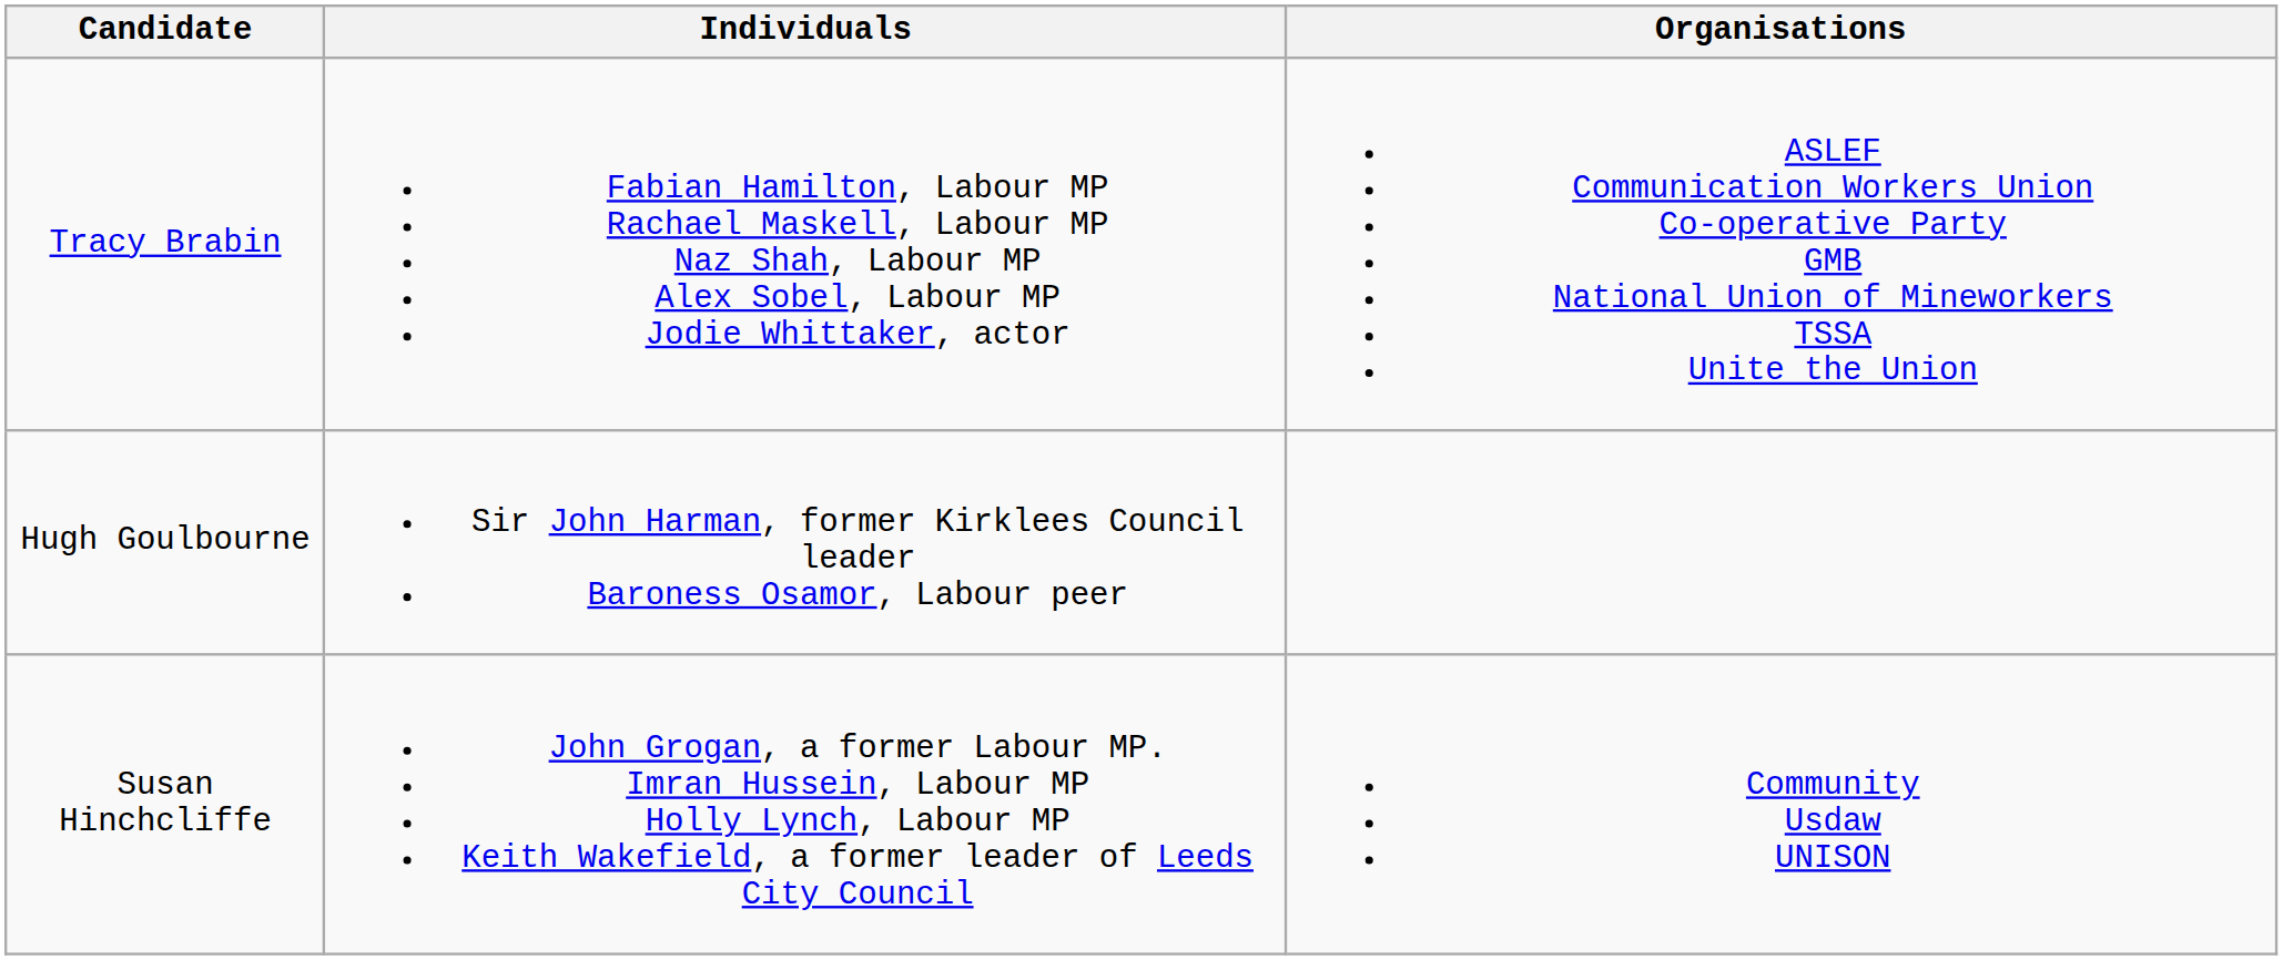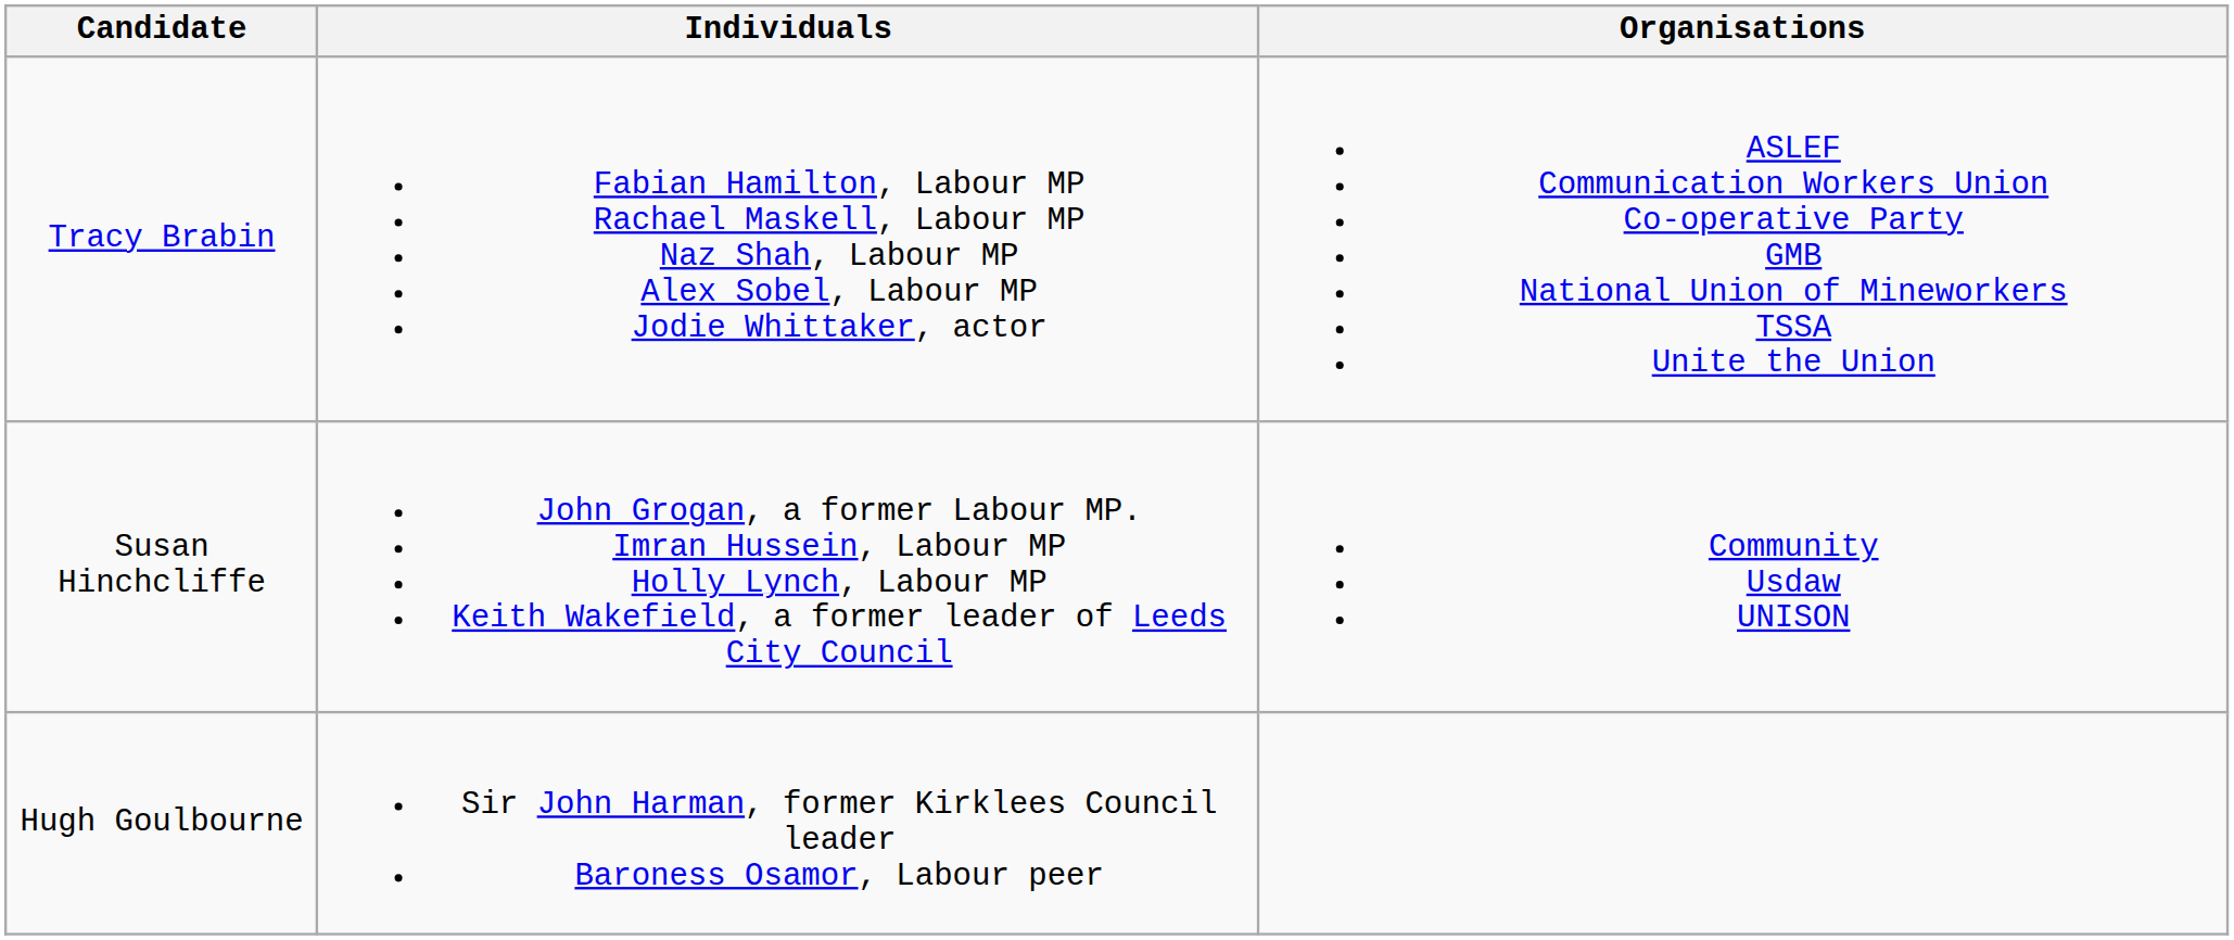rows swapped: Hugh Goulbourne <-> Susan Hinchcliffe
